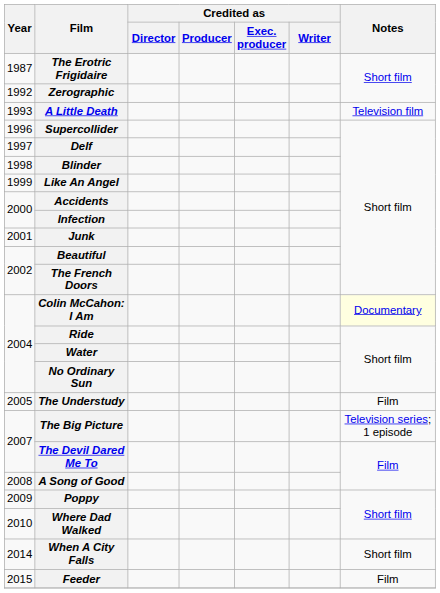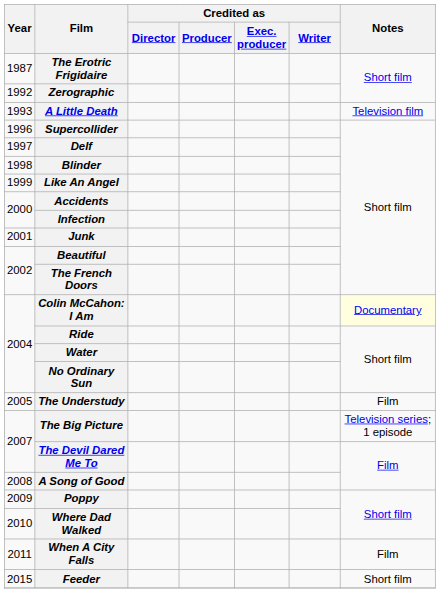When A City Falls | Year: 2014 -> 2011
When A City Falls | Notes: Short film -> Film
Feeder | Notes: Film -> Short film
